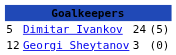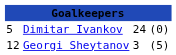Dimitar Ivankov | column 4: (5) -> (0)
Georgi Sheytanov | column 4: (0) -> (5)
